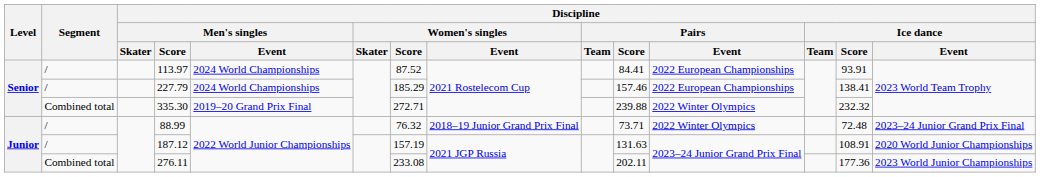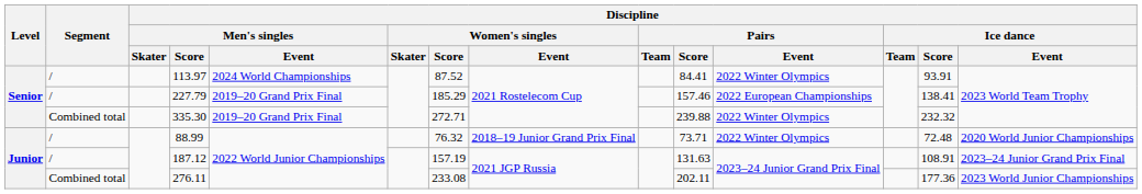113.97 | Discipline / Pairs / Event: 2022 European Championships -> 2022 Winter Olympics
227.79 | Discipline / Men's singles / Event: 2024 World Championships -> 2019–20 Grand Prix Final
88.99 | Discipline / Ice dance / Event: 2023–24 Junior Grand Prix Final -> 2020 World Junior Championships
187.12 | Discipline / Ice dance / Event: 2020 World Junior Championships -> 2023–24 Junior Grand Prix Final
